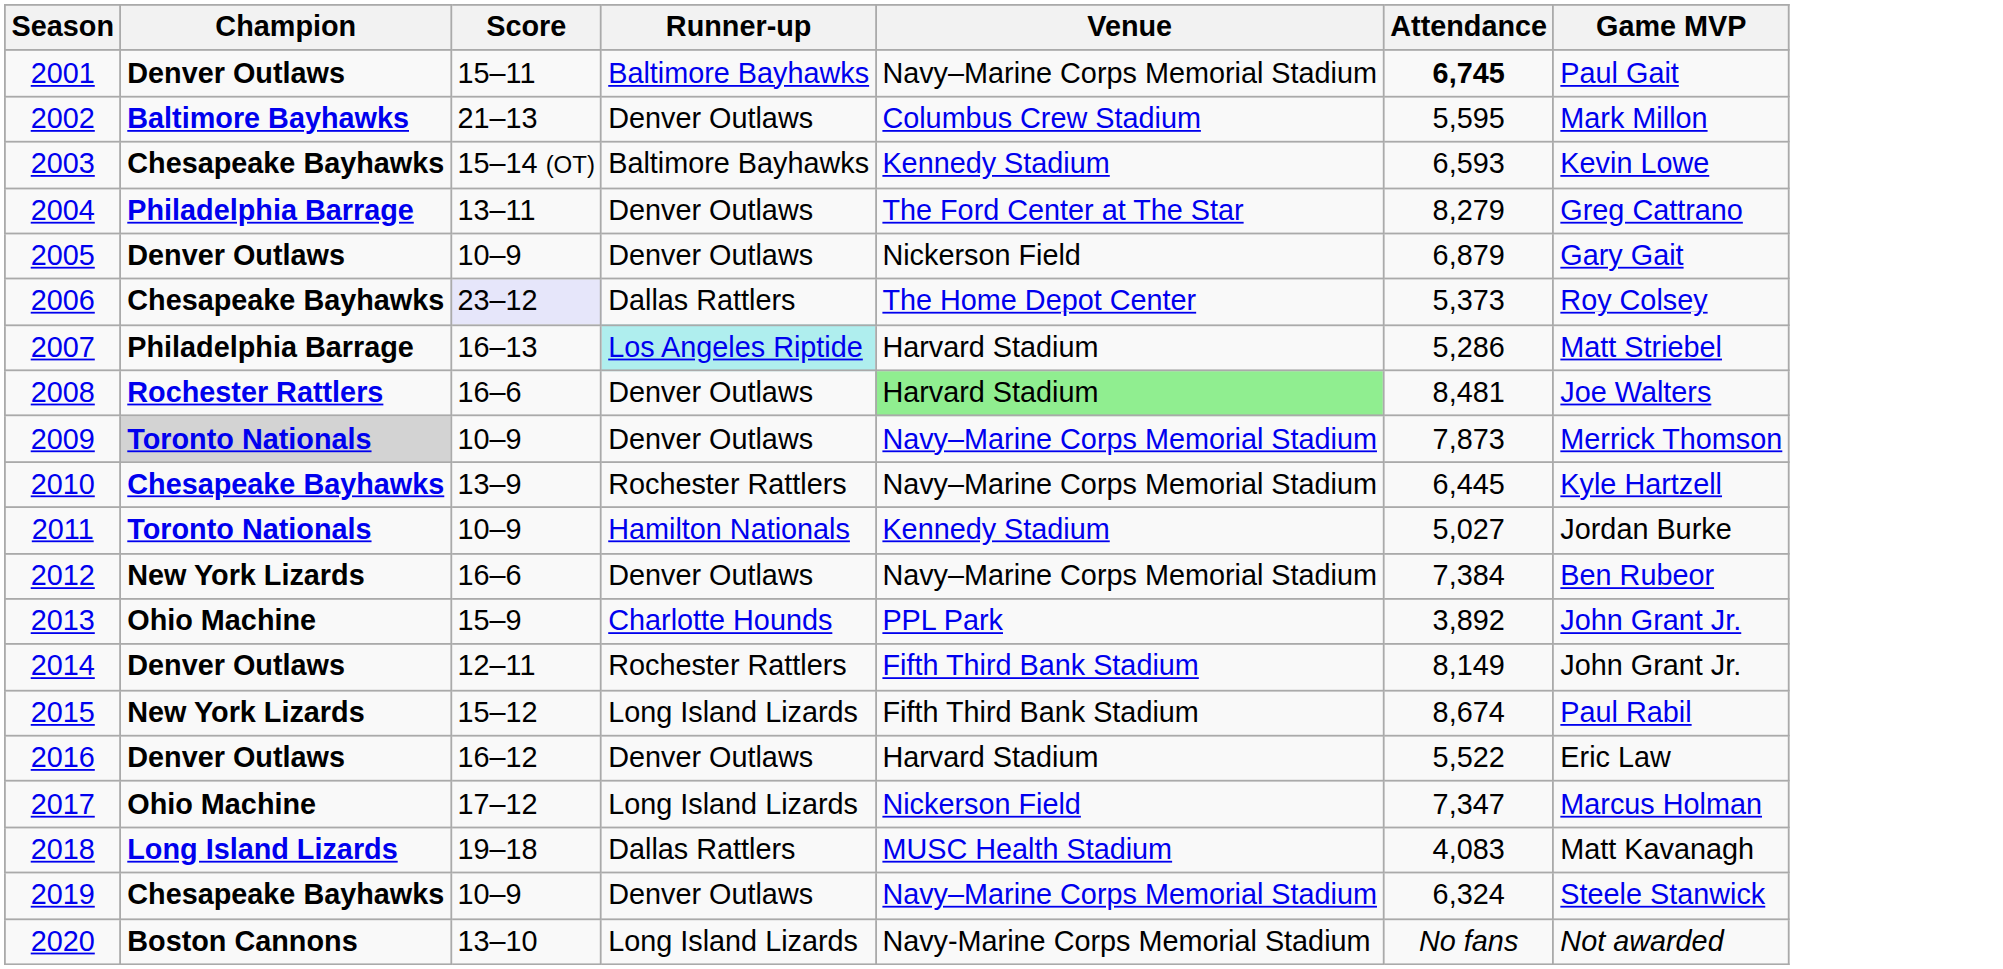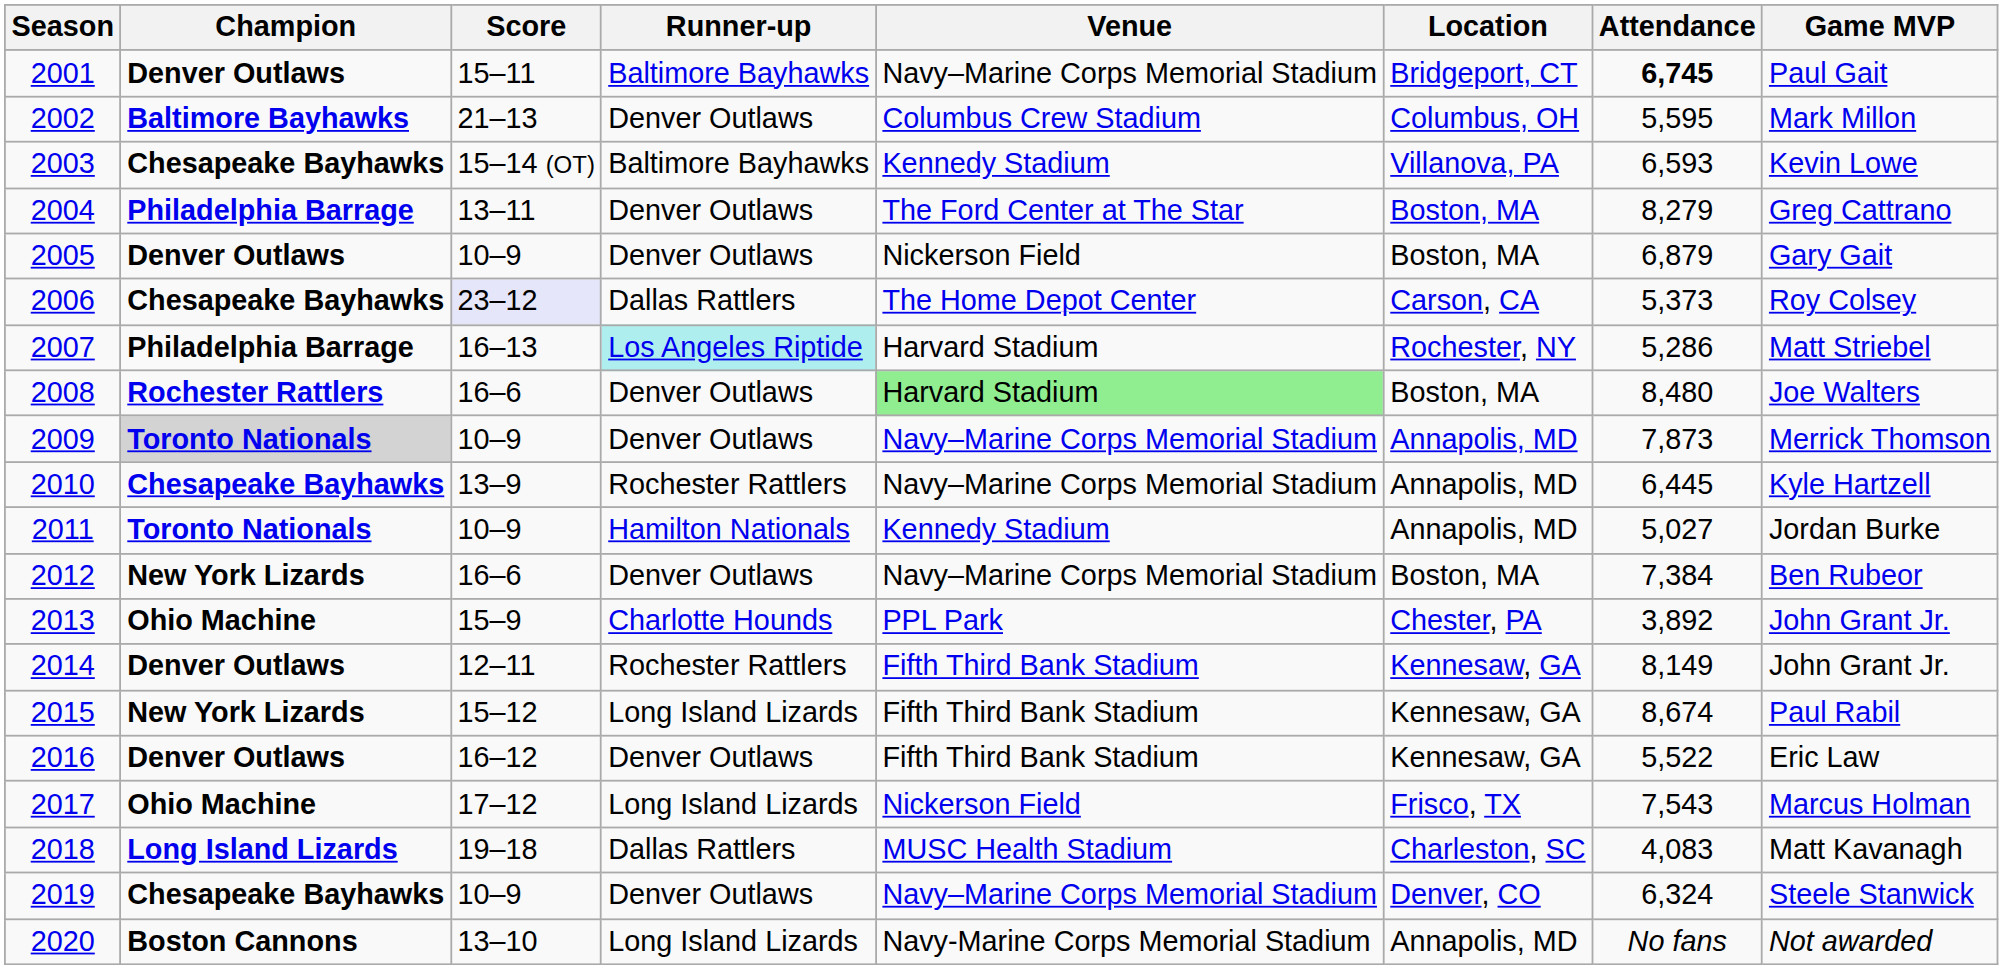+ column: Location | Bridgeport, CT | Columbus, OH | Villanova, PA | Boston, MA | Boston, MA | Carson, CA | Rochester, NY | Boston, MA | Annapolis, MD | Annapolis, MD | Annapolis, MD | Boston, MA | Chester, PA | Kennesaw, GA | Kennesaw, GA | Kennesaw, GA | Frisco, TX | Charleston, SC | Denver, CO | Annapolis, MD
2008 | Attendance: 8,481 -> 8,480
2016 | Venue: Harvard Stadium -> Fifth Third Bank Stadium
2017 | Attendance: 7,347 -> 7,543
